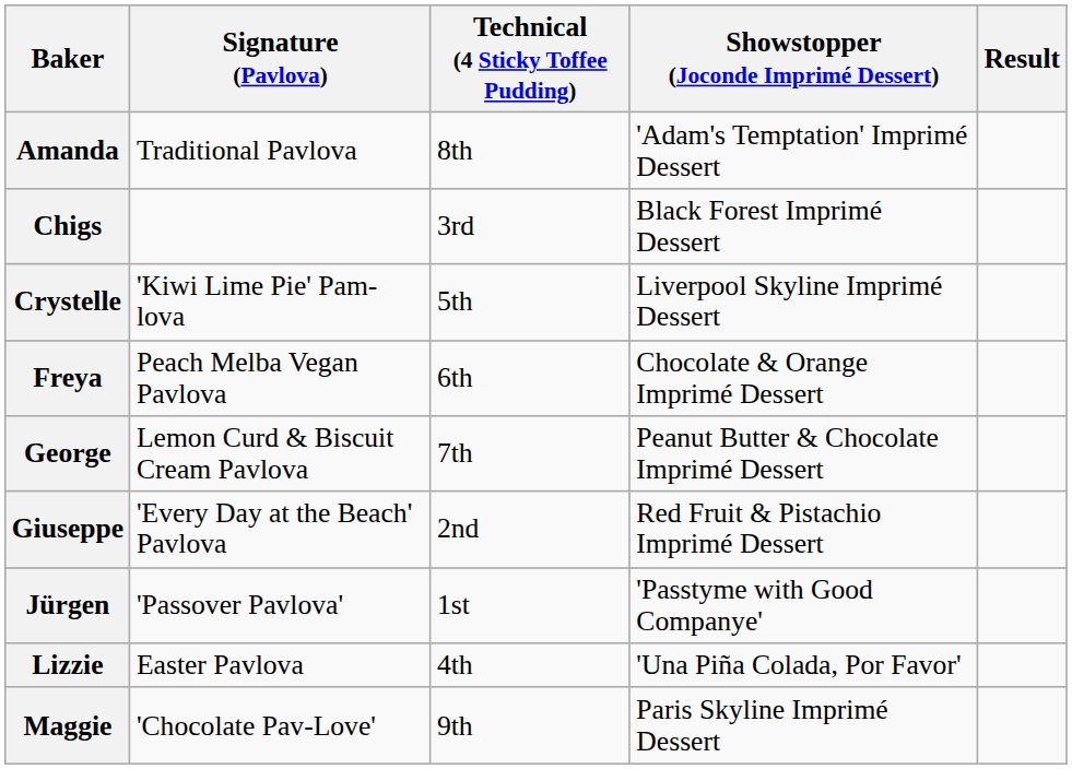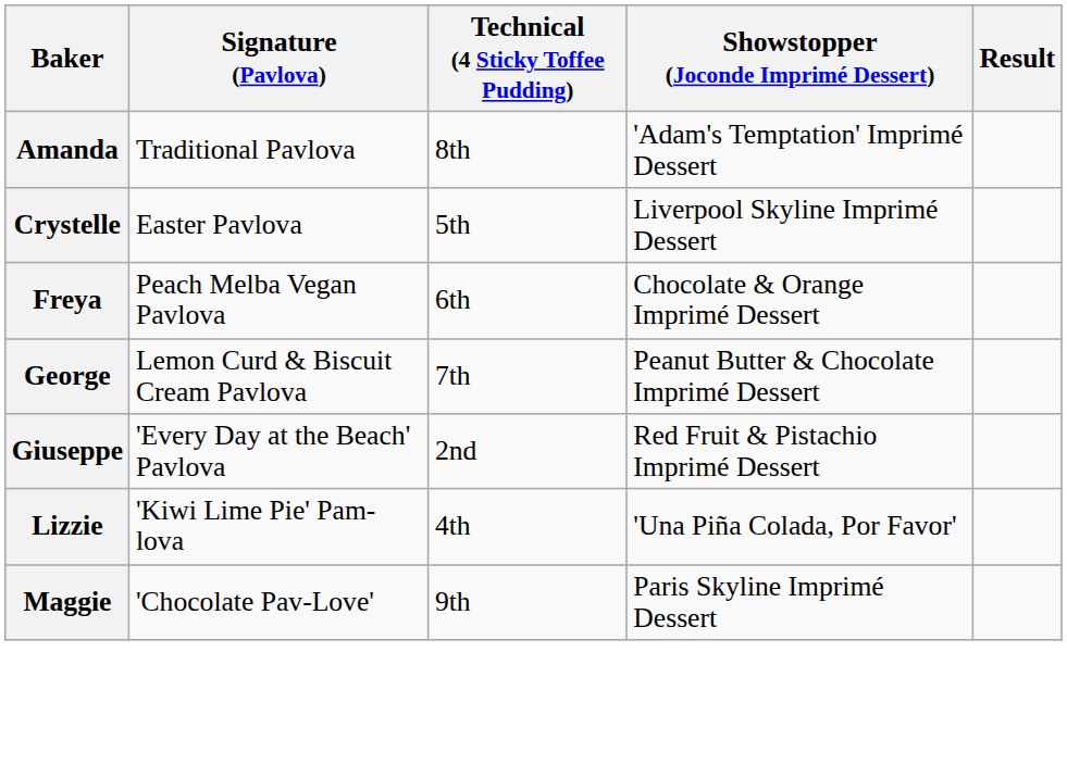- row: Chigs | 3rd | Black Forest Imprimé Dessert
Crystelle | Signature (Pavlova): 'Kiwi Lime Pie' Pam-lova -> Easter Pavlova
- row: Jürgen | 'Passover Pavlova' | 1st | 'Passtyme with Good Companye'
Lizzie | Signature (Pavlova): Easter Pavlova -> 'Kiwi Lime Pie' Pam-lova
